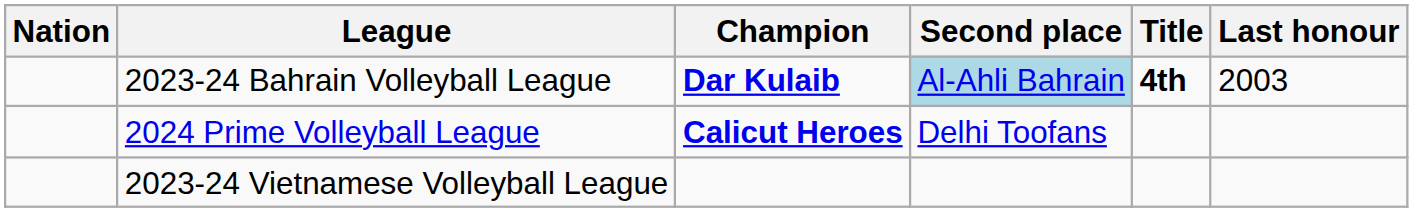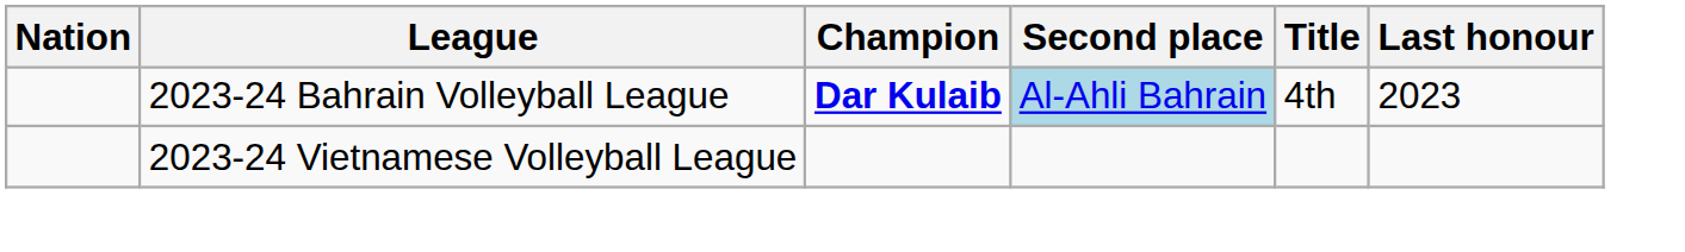2023-24 Bahrain Volleyball League | Title: bold -> normal
2023-24 Bahrain Volleyball League | Last honour: 2003 -> 2023
- row: 2024 Prime Volleyball League | Calicut Heroes | Delhi Toofans
